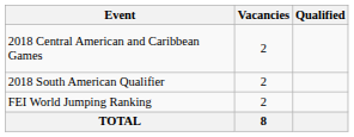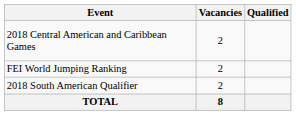rows swapped: 2018 South American Qualifier <-> FEI World Jumping Ranking
